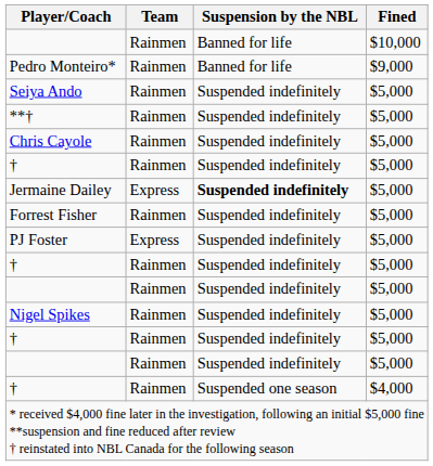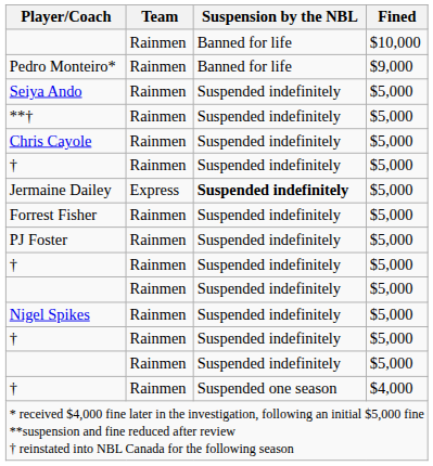PJ Foster | Team: Express -> Rainmen
